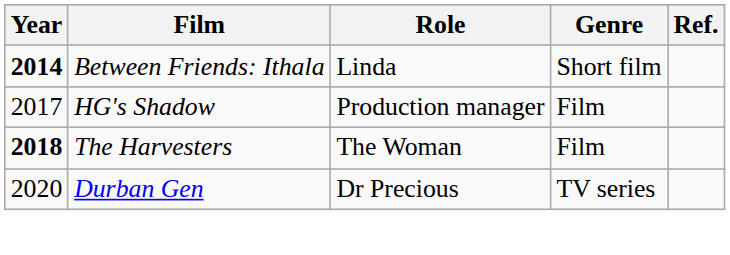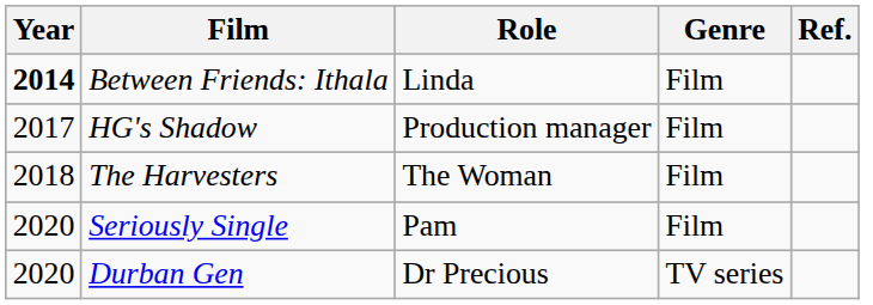Between Friends: Ithala | Genre: Short film -> Film
The Harvesters | Year: bold -> normal
+ row: 2020 | Seriously Single | Pam | Film
